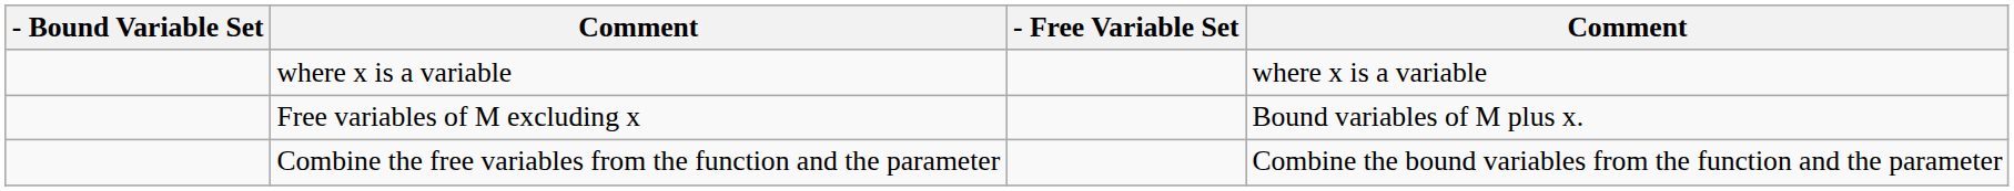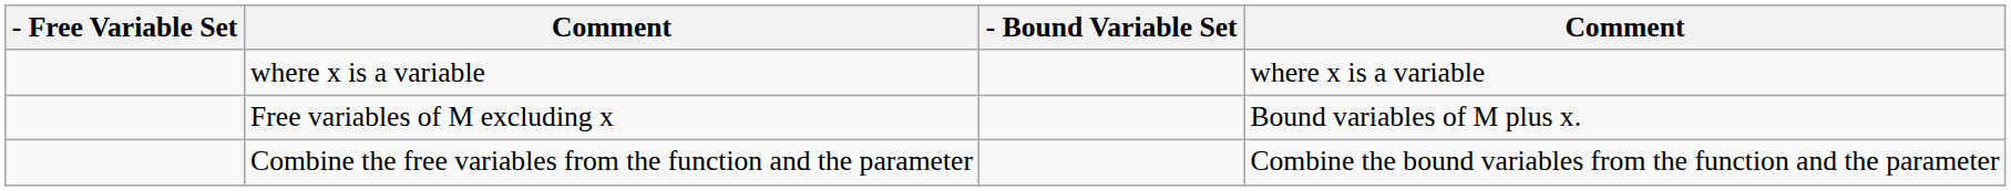columns swapped: - Free Variable Set <-> - Bound Variable Set
